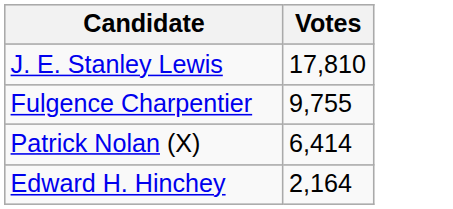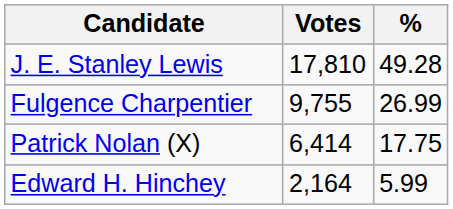+ column: % | 49.28 | 26.99 | 17.75 | 5.99
